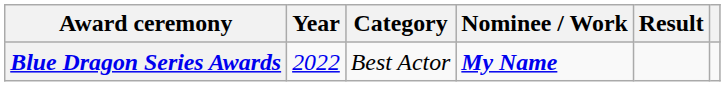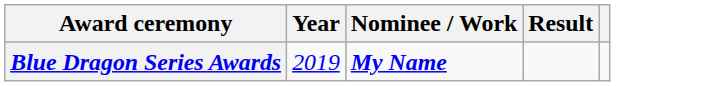- column: Category | Best Actor
Blue Dragon Series Awards | Year: 2022 -> 2019
